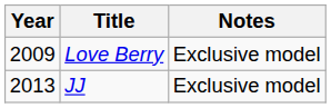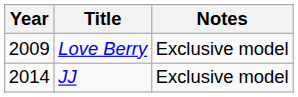JJ | Year: 2013 -> 2014
